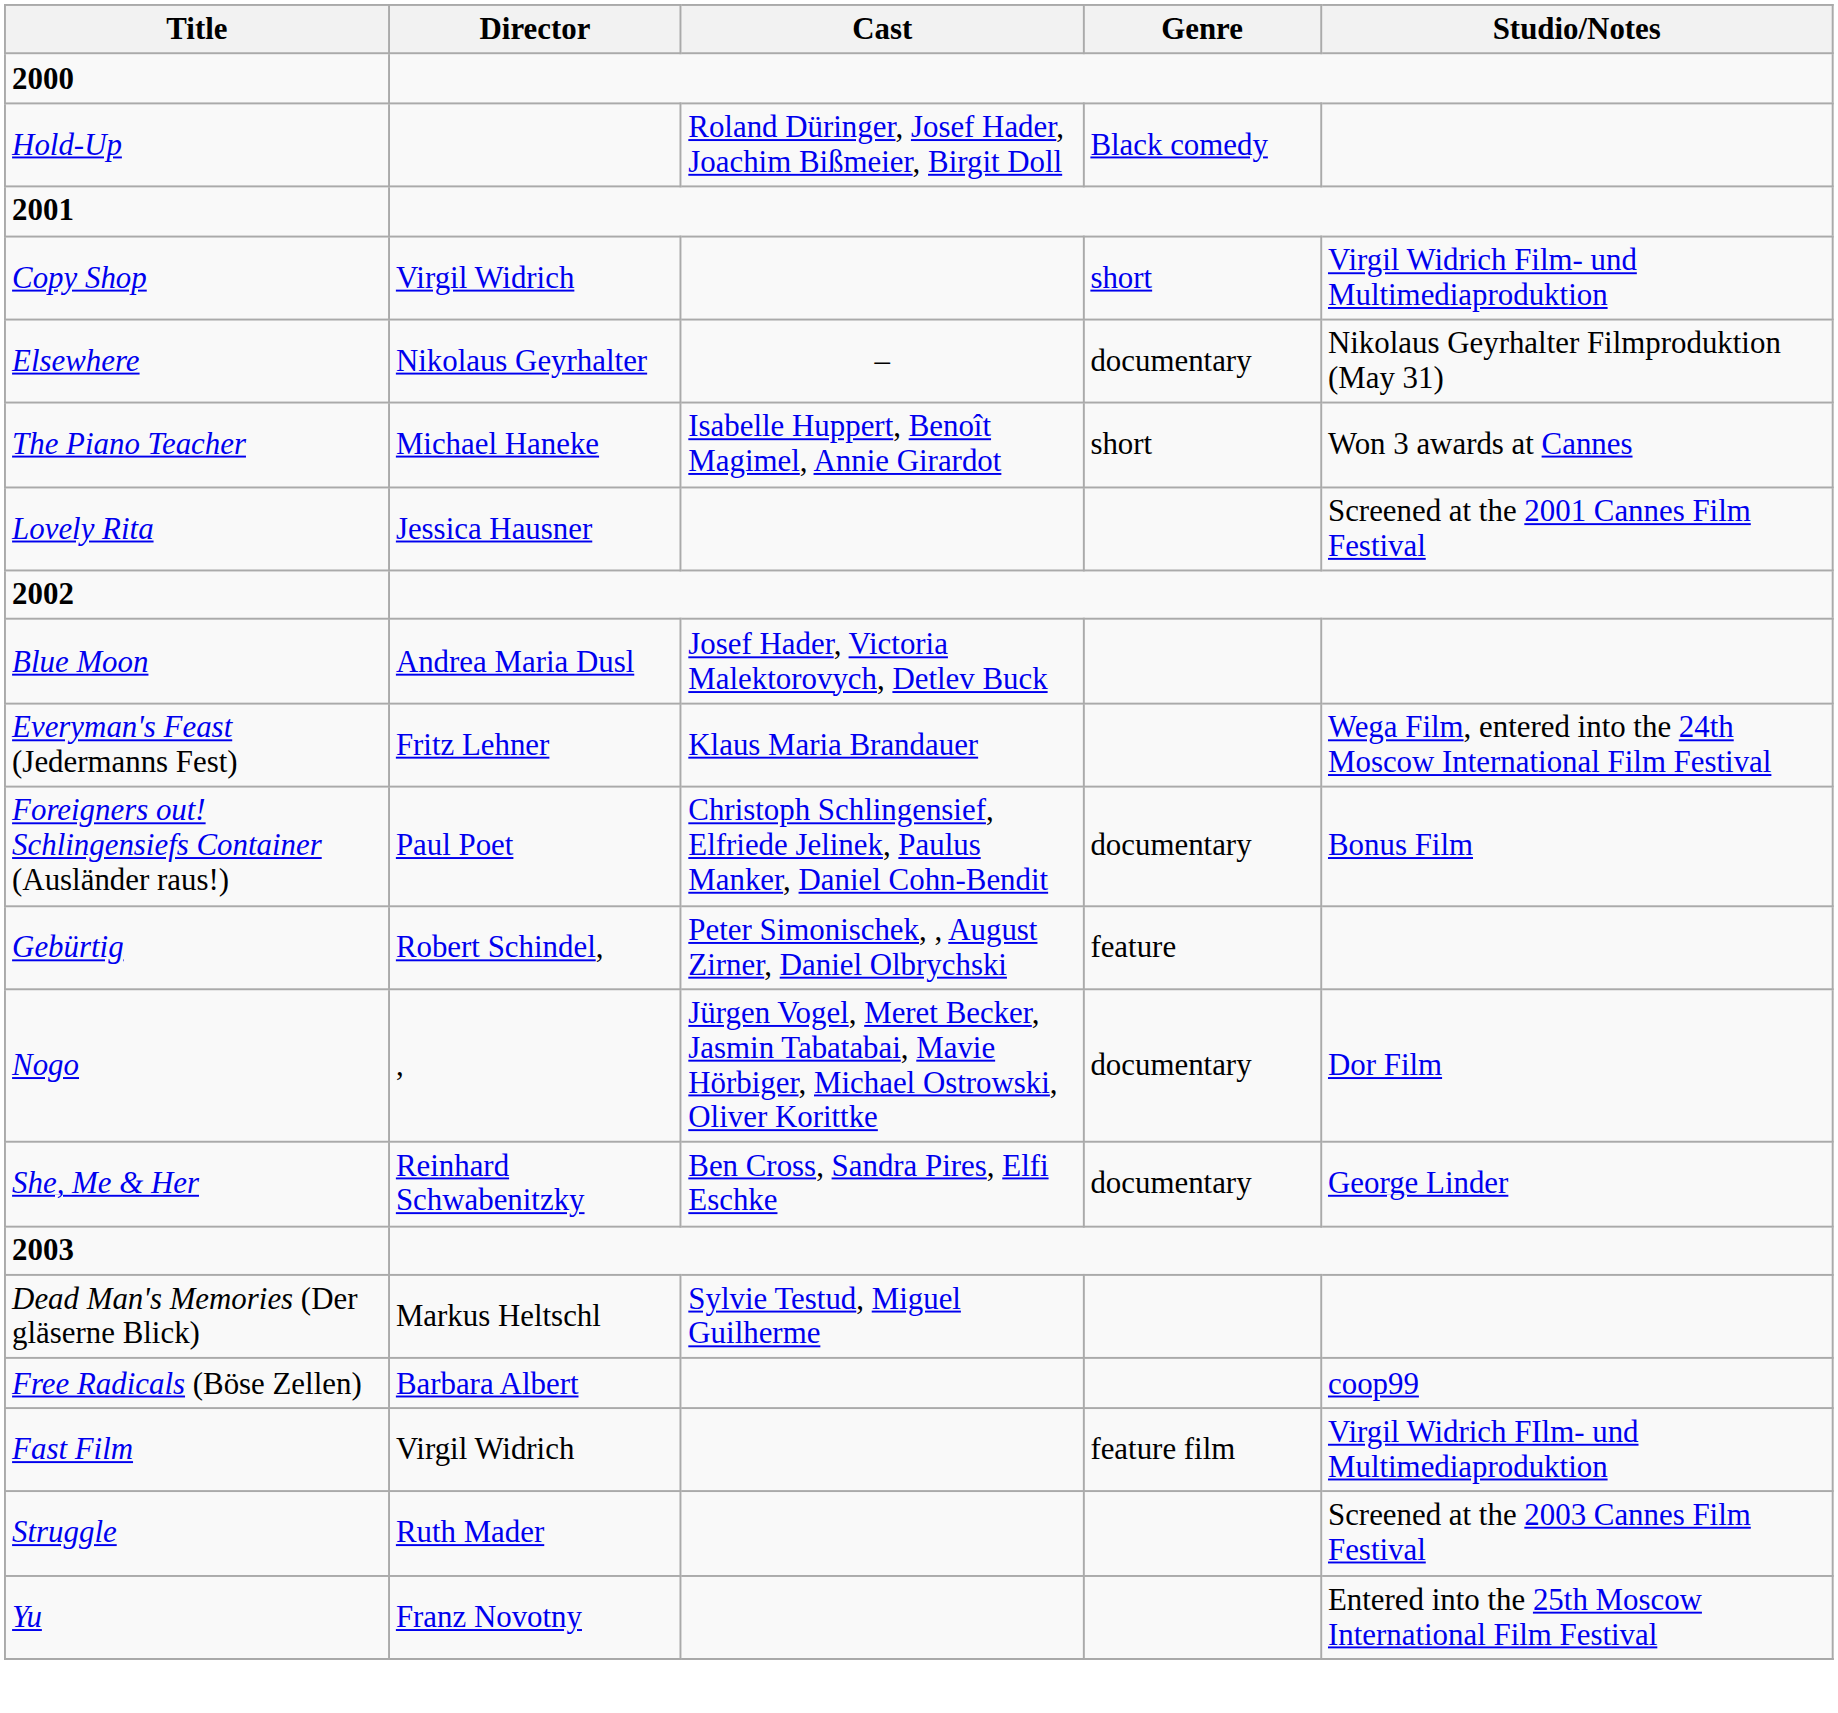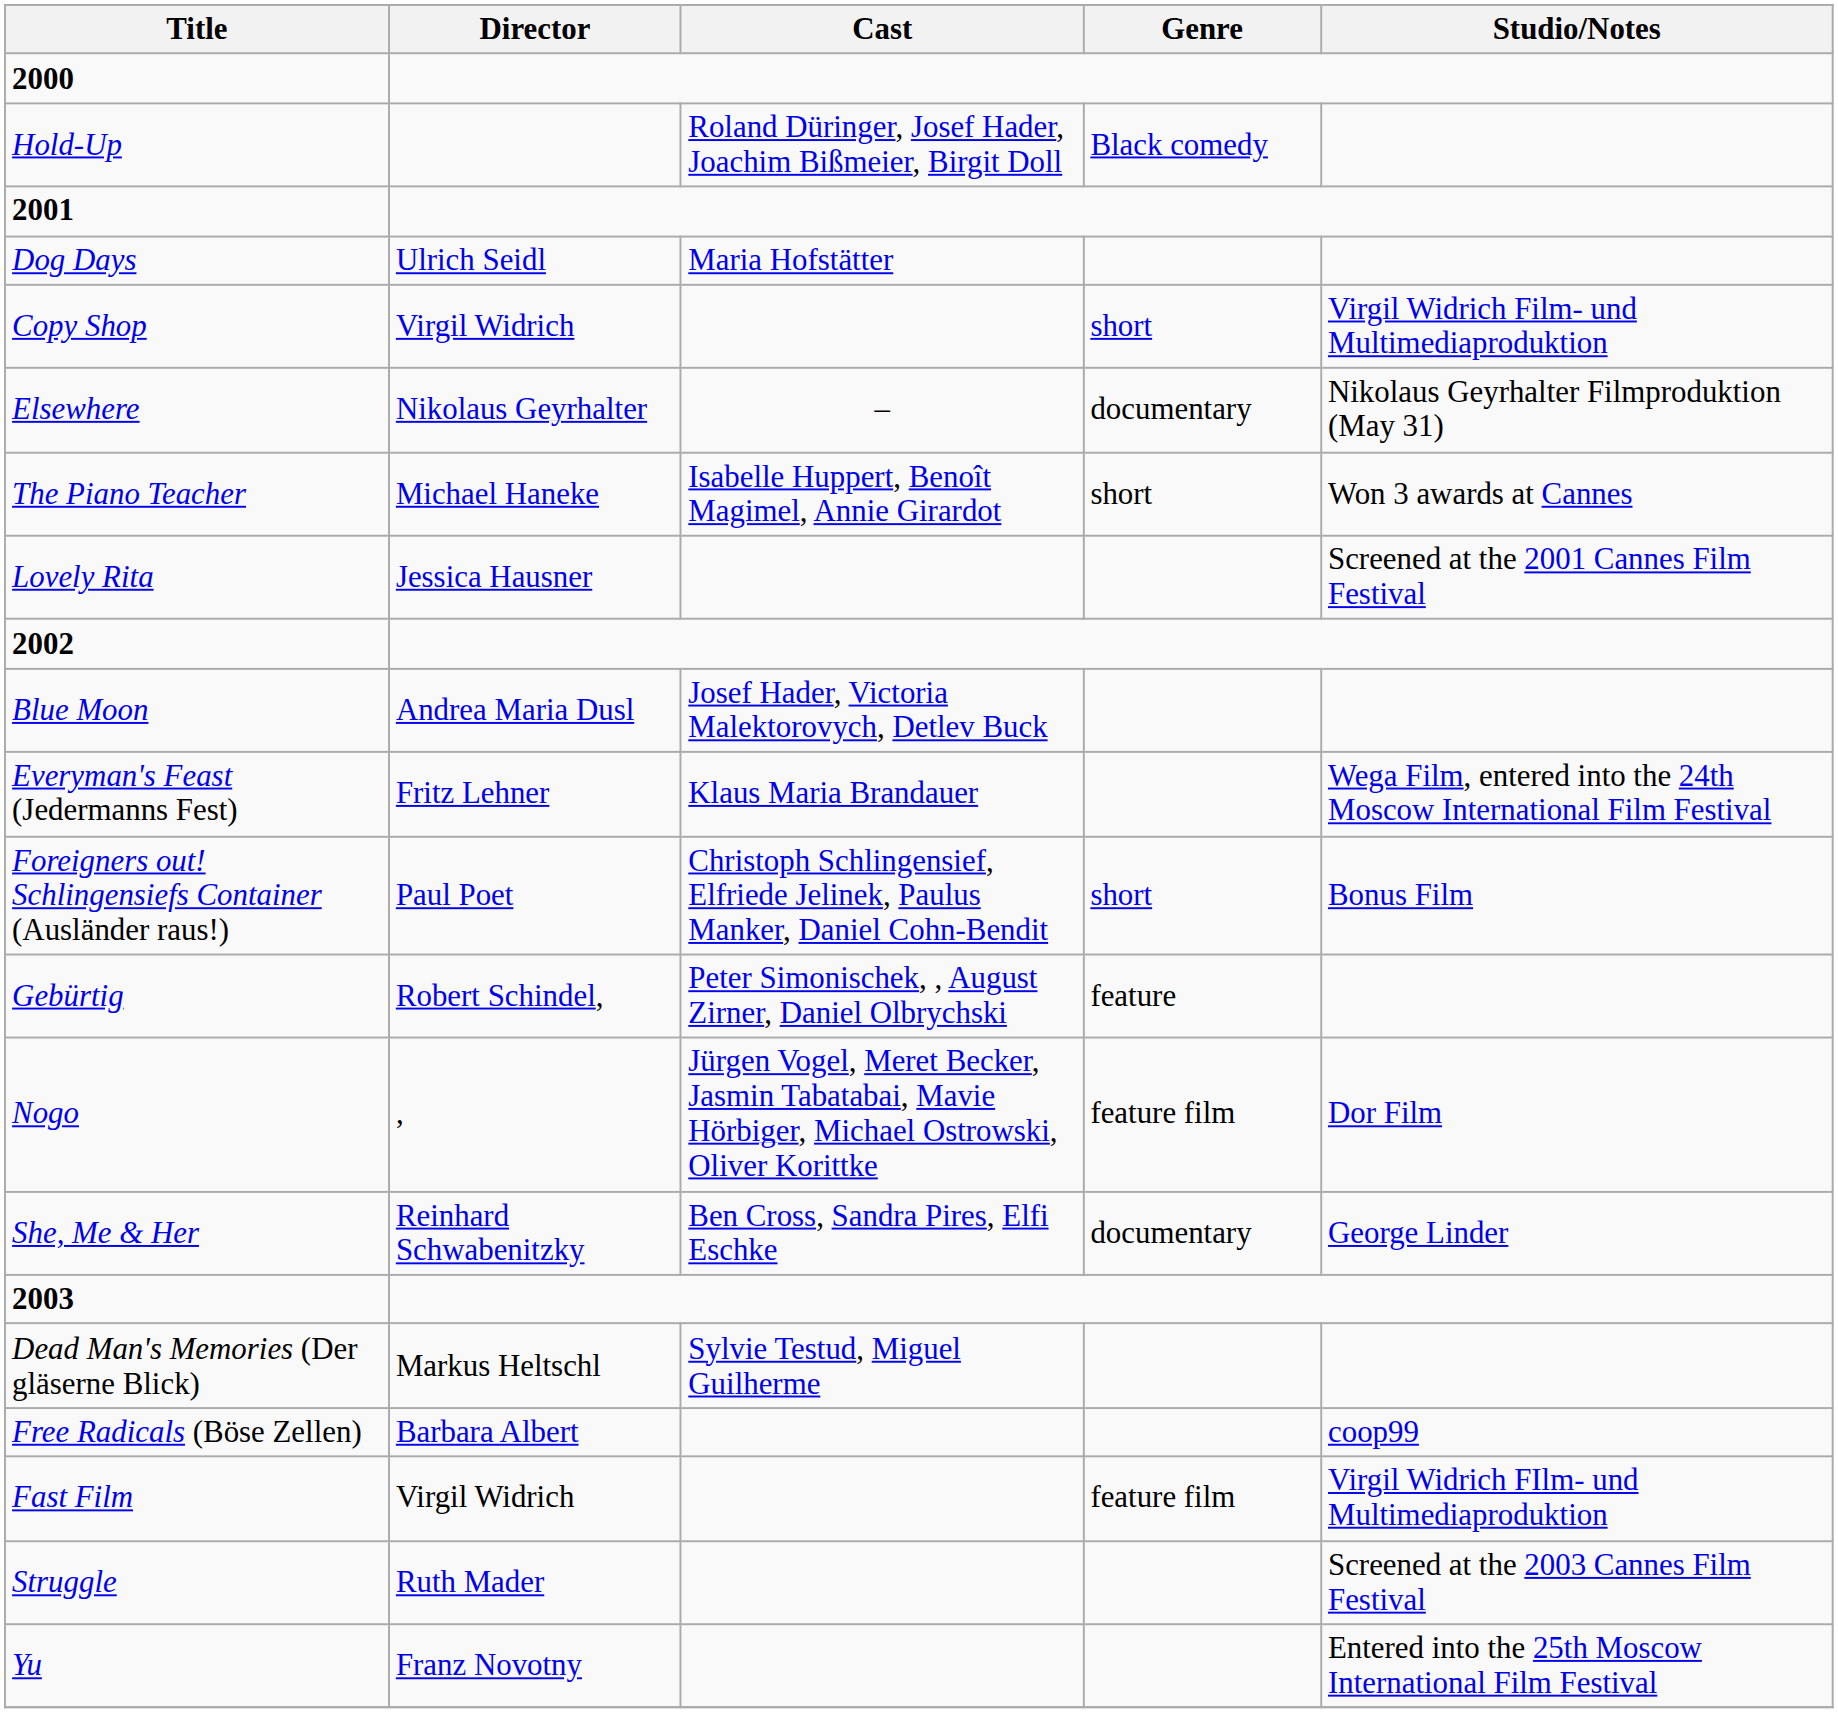+ row: Dog Days | Ulrich Seidl | Maria Hofstätter
Foreigners out! Schlingensiefs Container (Ausländer raus!) | Genre: documentary -> short
Nogo | Genre: documentary -> feature film
